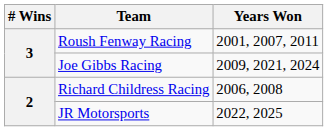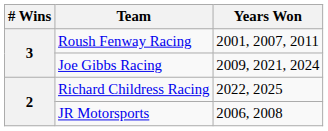Richard Childress Racing | Years Won: 2006, 2008 -> 2022, 2025
JR Motorsports | Years Won: 2022, 2025 -> 2006, 2008
